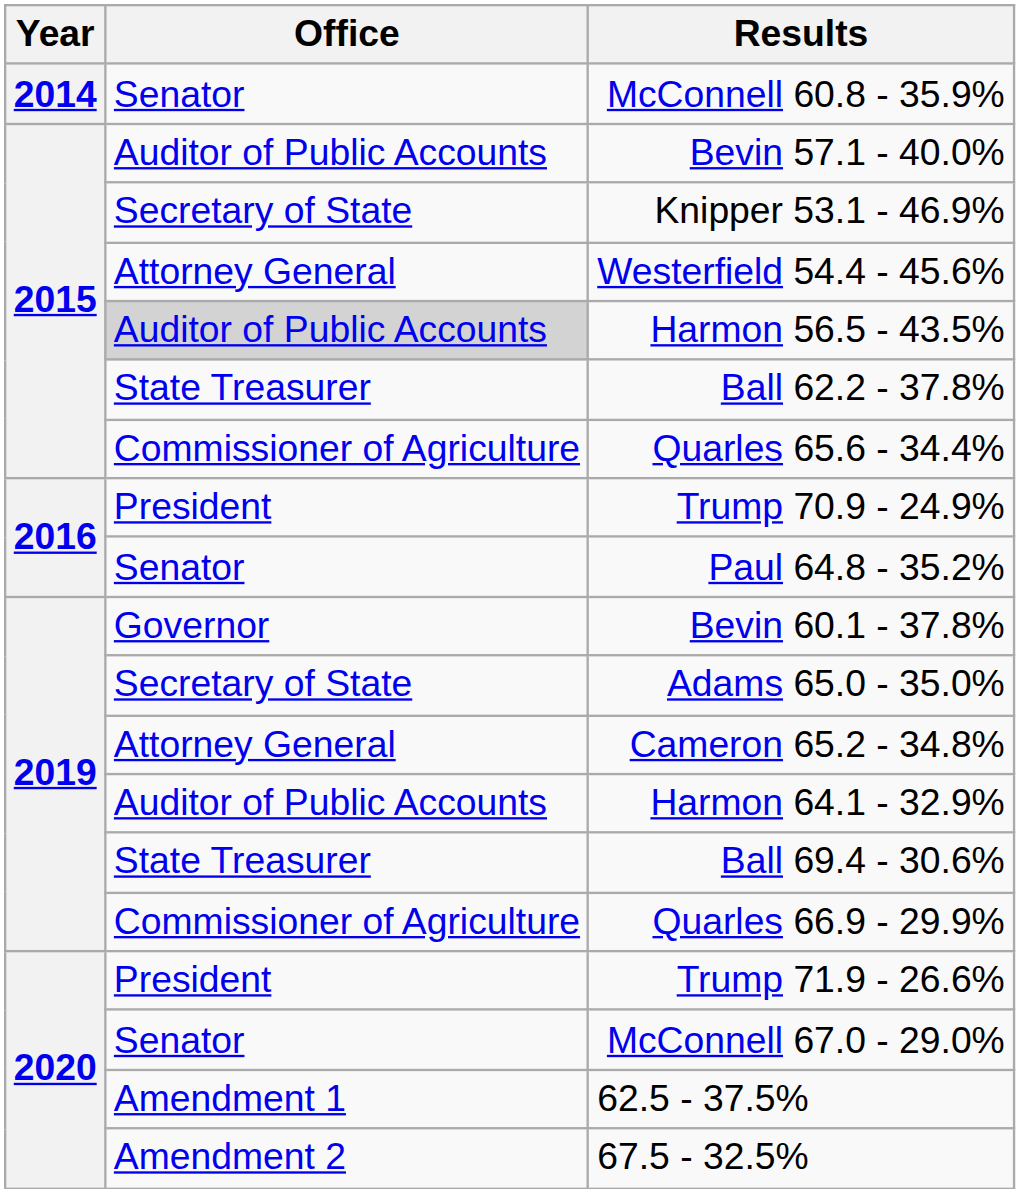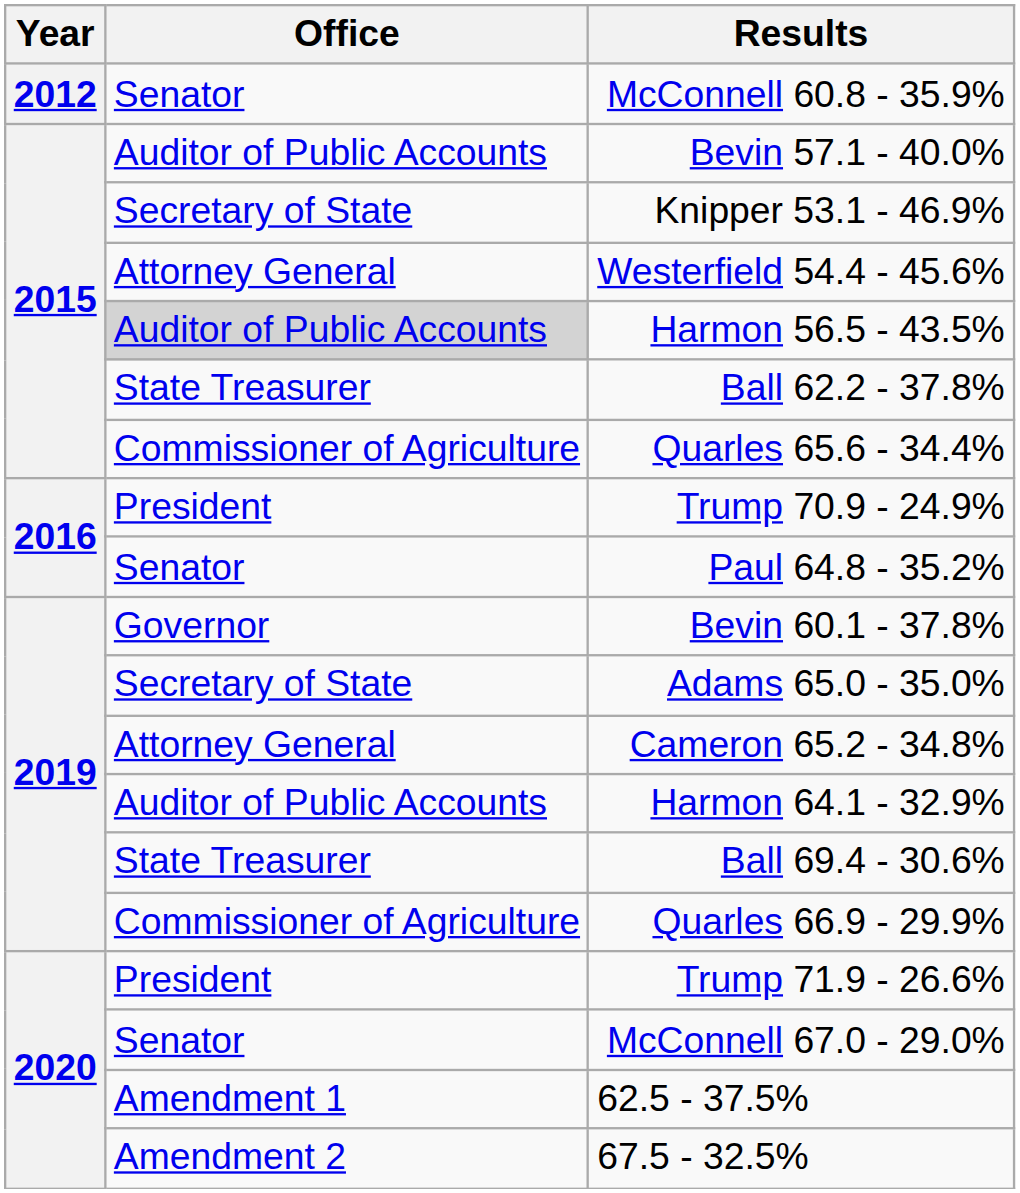McConnell 60.8 - 35.9% | Year: 2014 -> 2012
